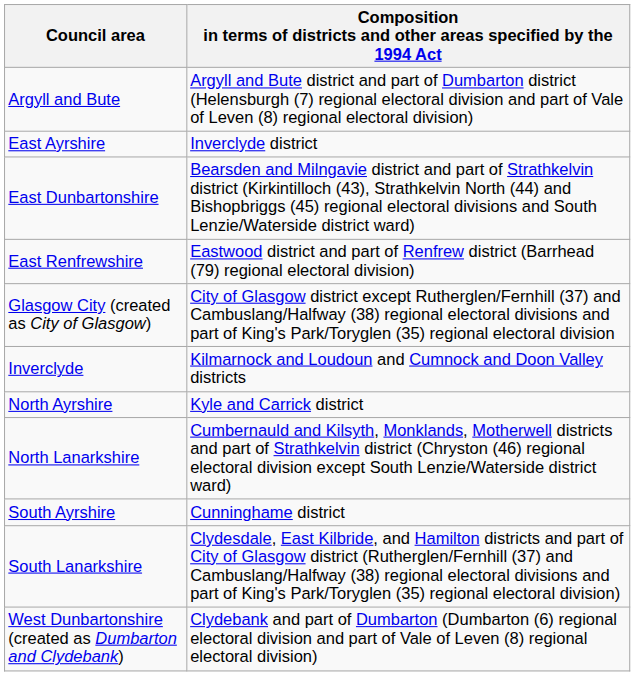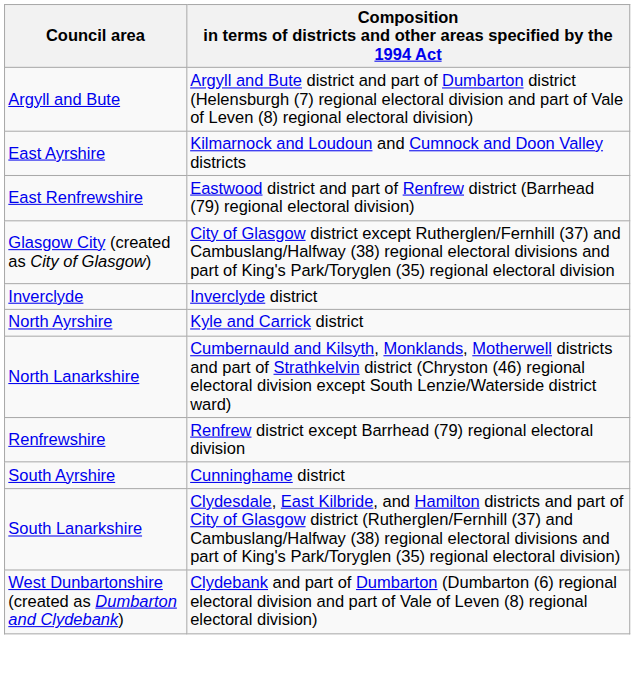East Ayrshire | column 2: Inverclyde district -> Kilmarnock and Loudoun and Cumnock and Doon Valley districts
- row: East Dunbartonshire | Bearsden and Milngavie district and part of Strathkelvin district (Kirkintilloch (43), Strathkelvin North (44) and Bishopbriggs (45) regional electoral divisions and South Lenzie/Waterside district ward)
Inverclyde | column 2: Kilmarnock and Loudoun and Cumnock and Doon Valley districts -> Inverclyde district
+ row: Renfrewshire | Renfrew district except Barrhead (79) regional electoral division
